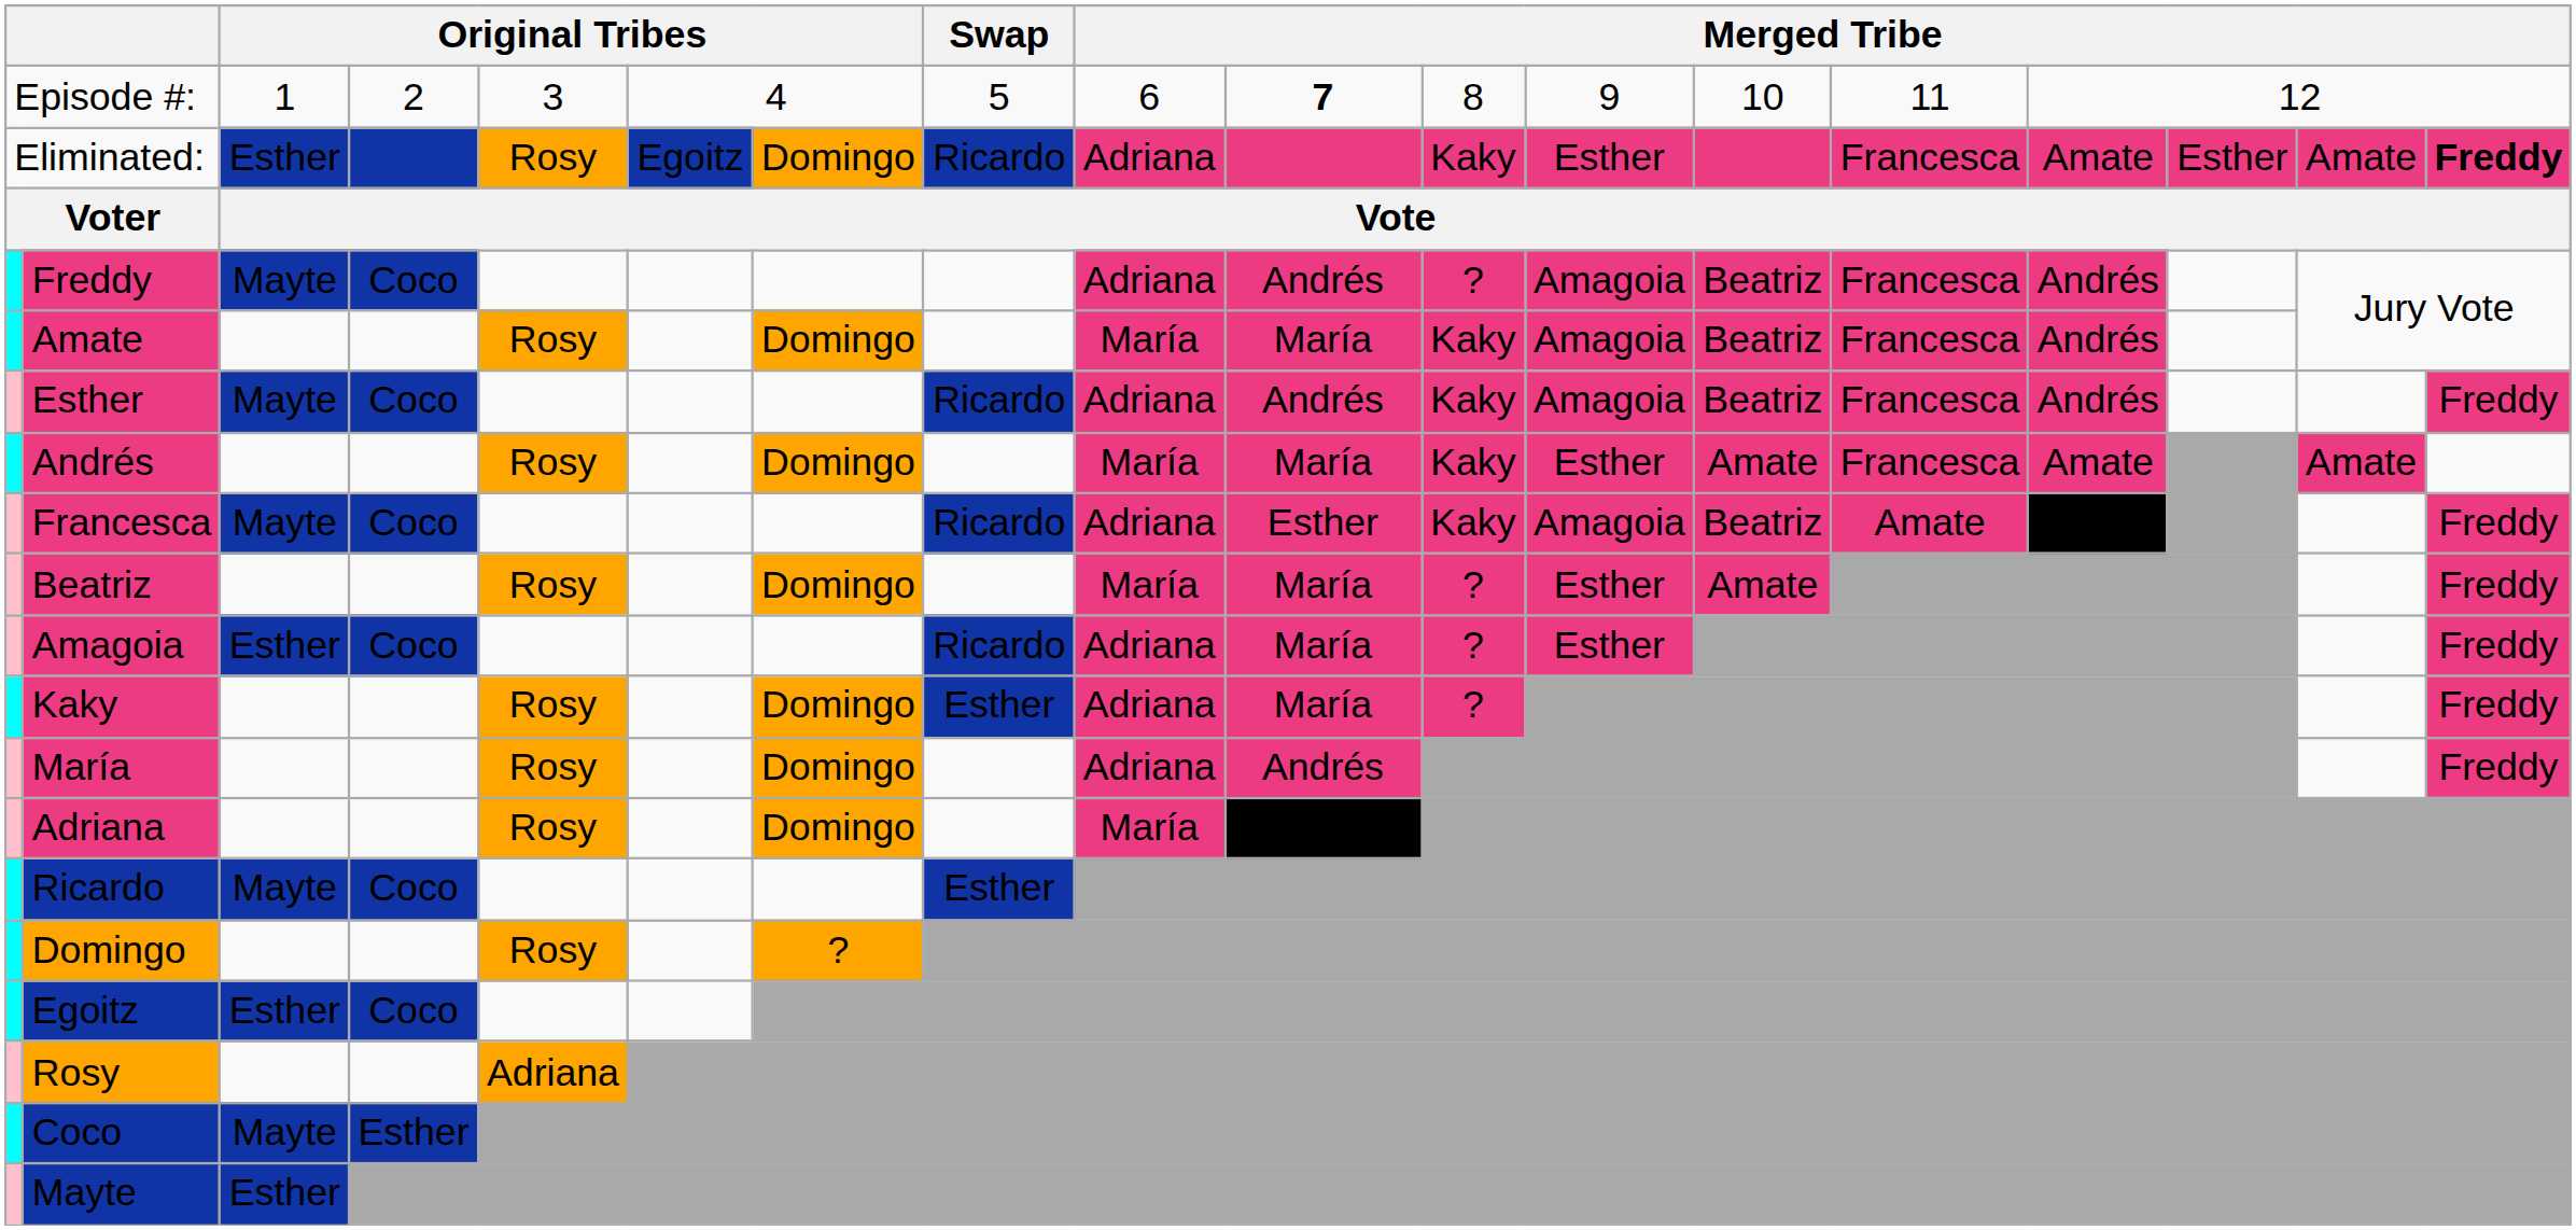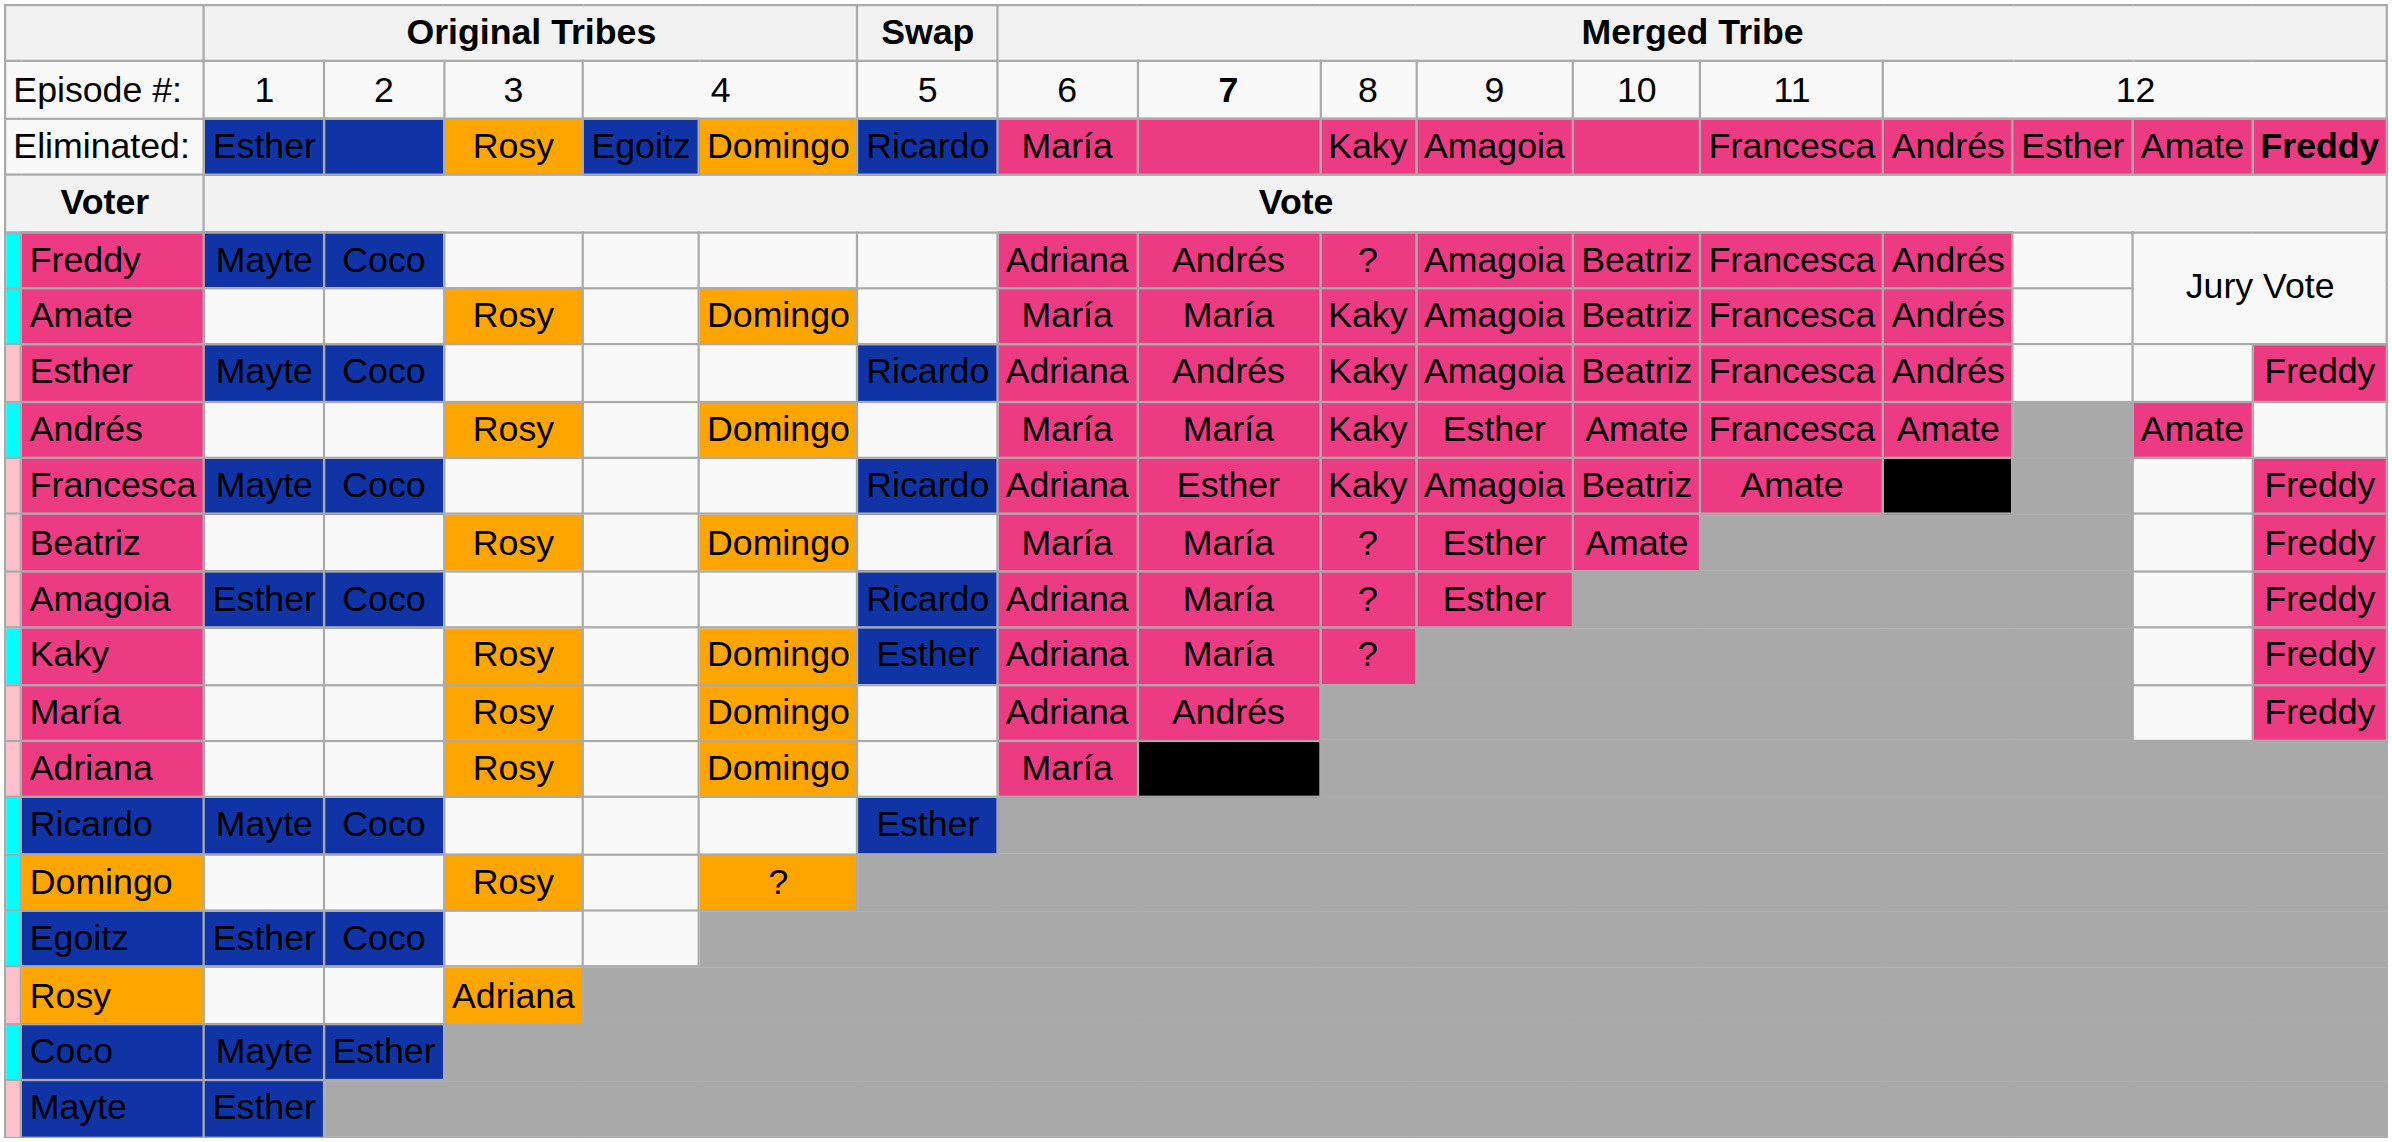Eliminated: | column 9: Adriana -> María
Eliminated: | column 12: Esther -> Amagoia
Eliminated: | column 15: Amate -> Andrés
